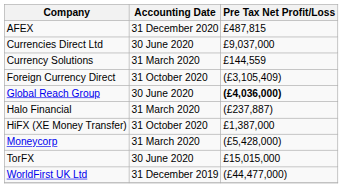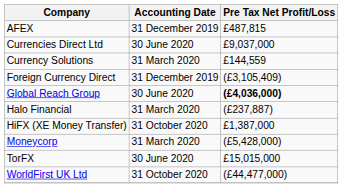AFEX | Accounting Date: 31 December 2020 -> 31 December 2019
Foreign Currency Direct | Accounting Date: 31 October 2020 -> 31 December 2019
WorldFirst UK Ltd | Accounting Date: 31 December 2019 -> 31 October 2020
